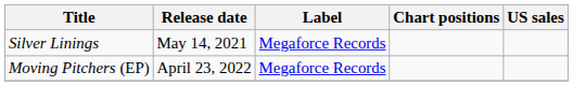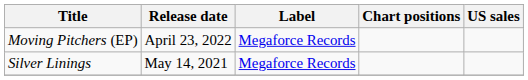rows swapped: Silver Linings <-> Moving Pitchers (EP)
